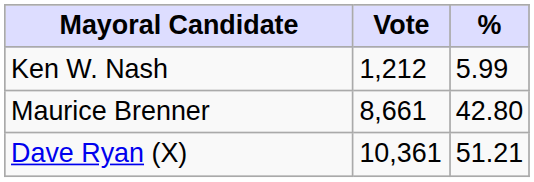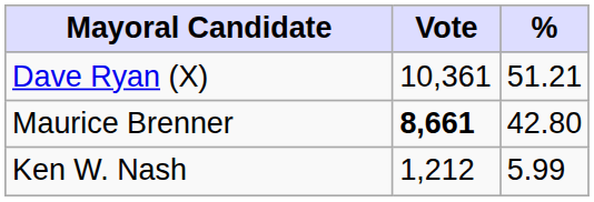rows swapped: Dave Ryan (X) <-> Ken W. Nash
Maurice Brenner | Vote: normal -> bold
